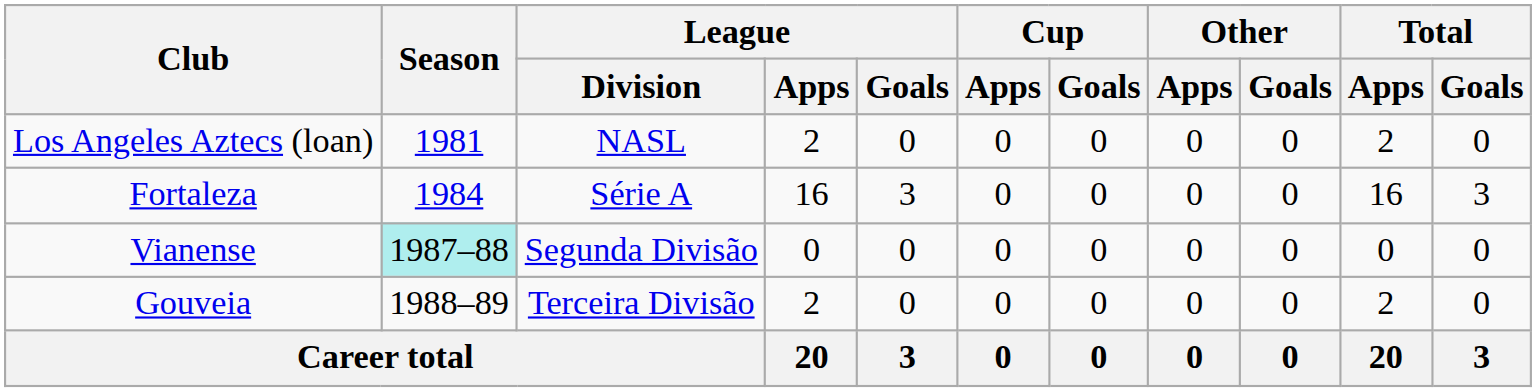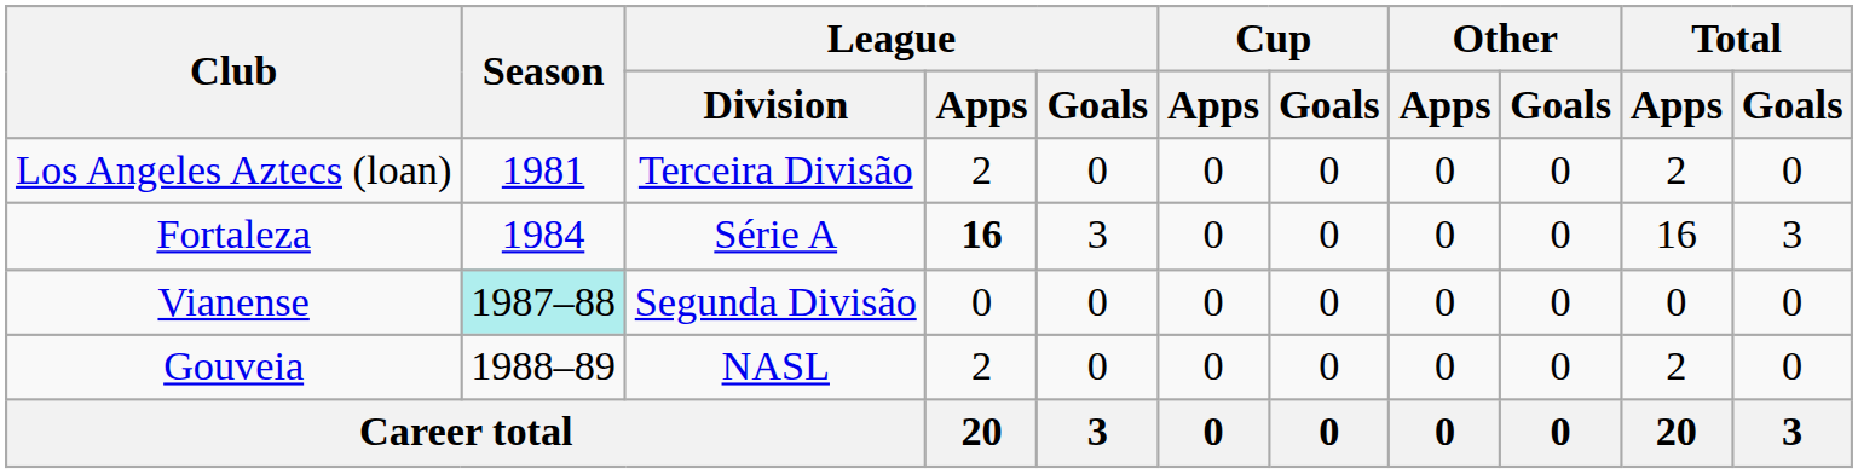Los Angeles Aztecs (loan) | League / Division: NASL -> Terceira Divisão
Fortaleza | League / Apps: normal -> bold
Gouveia | League / Division: Terceira Divisão -> NASL
